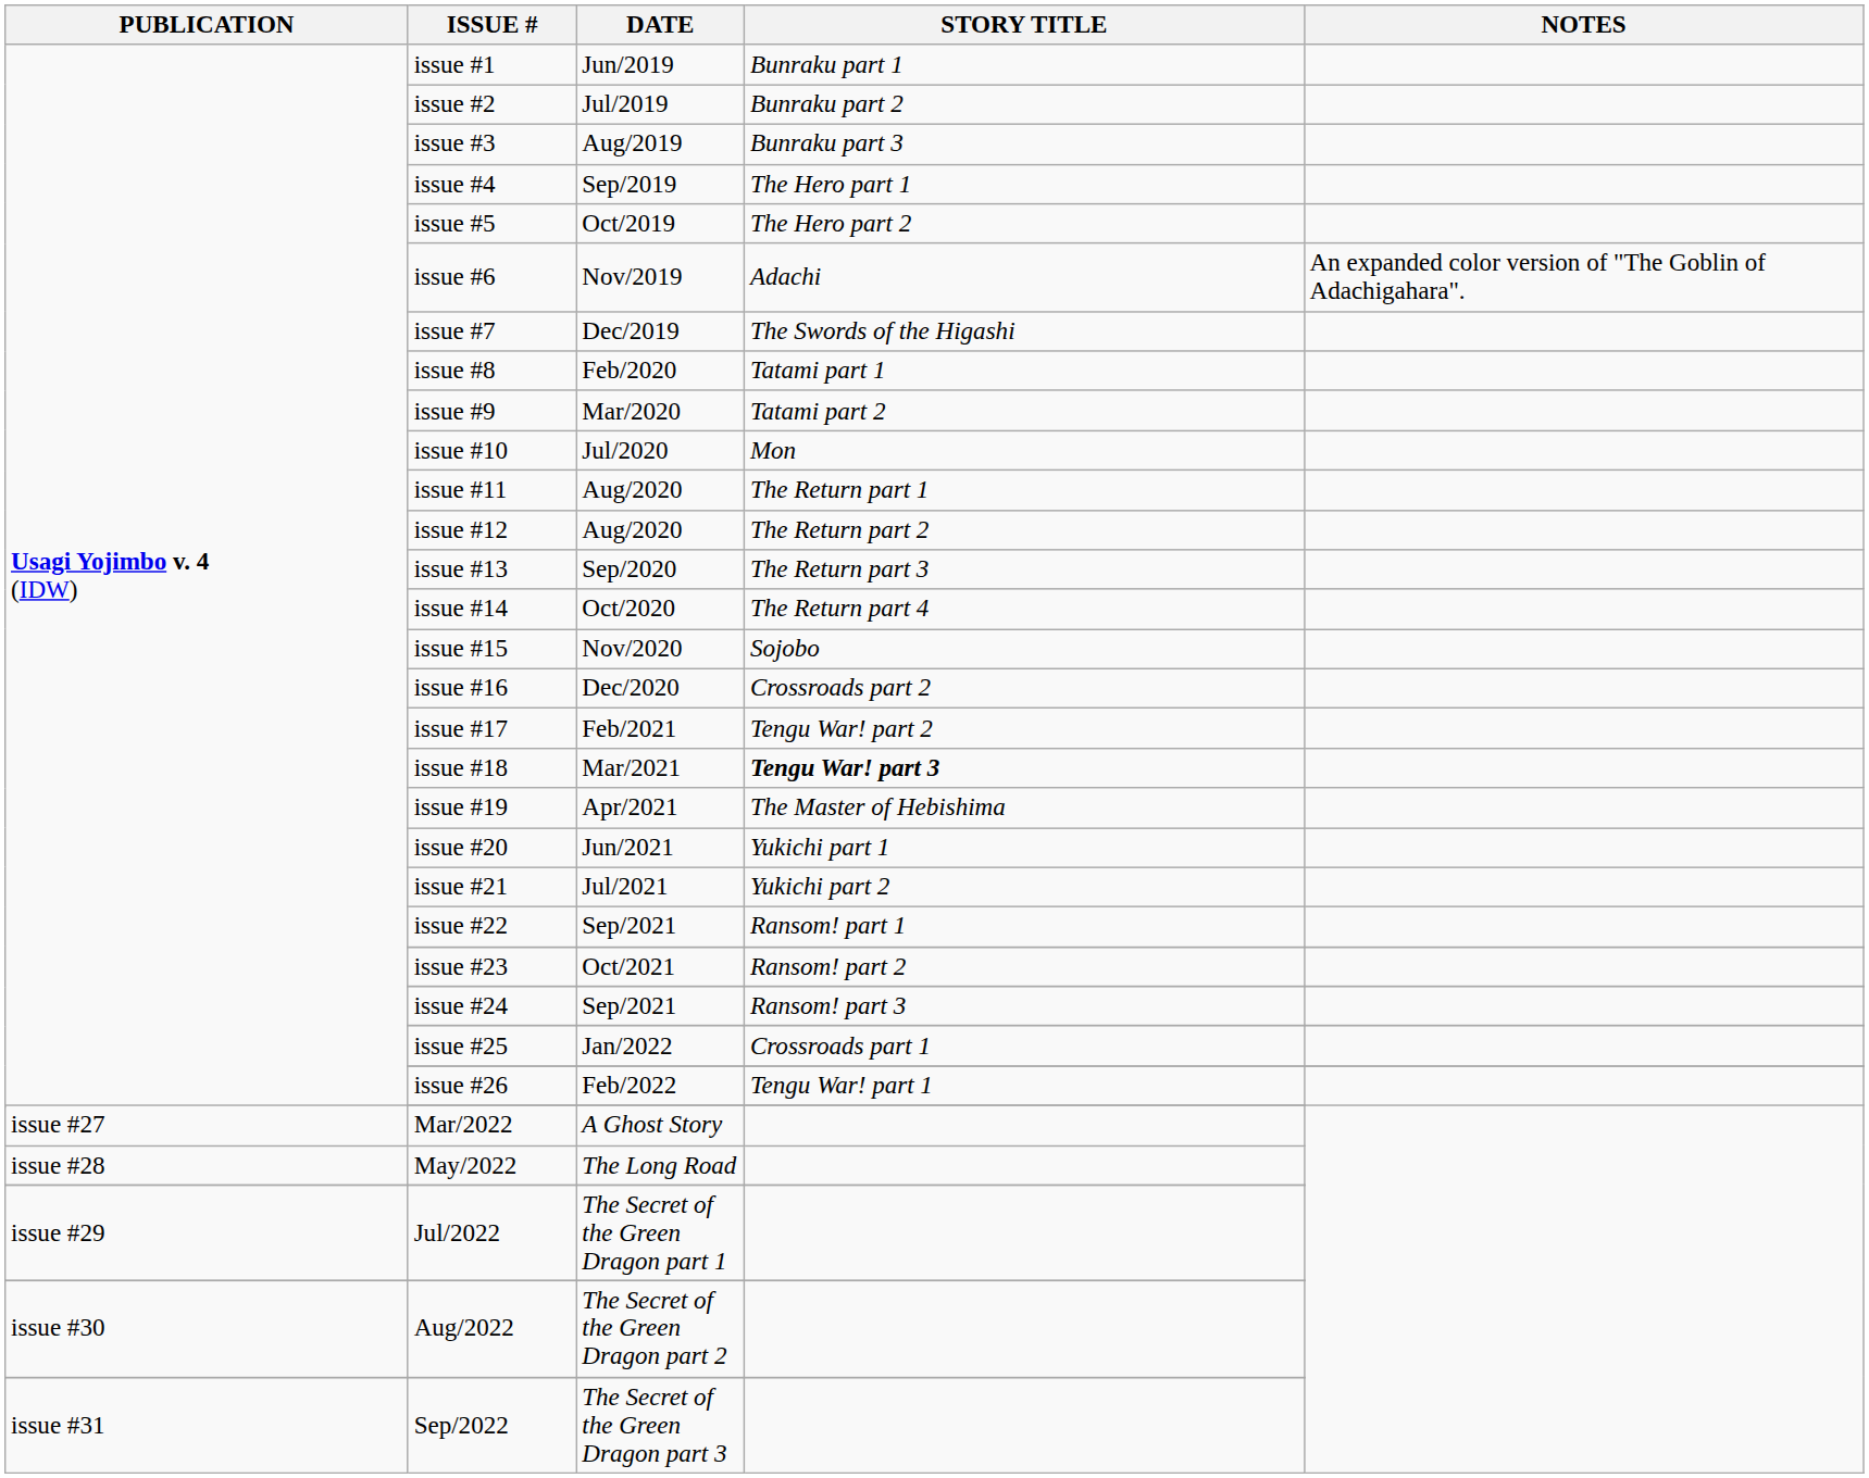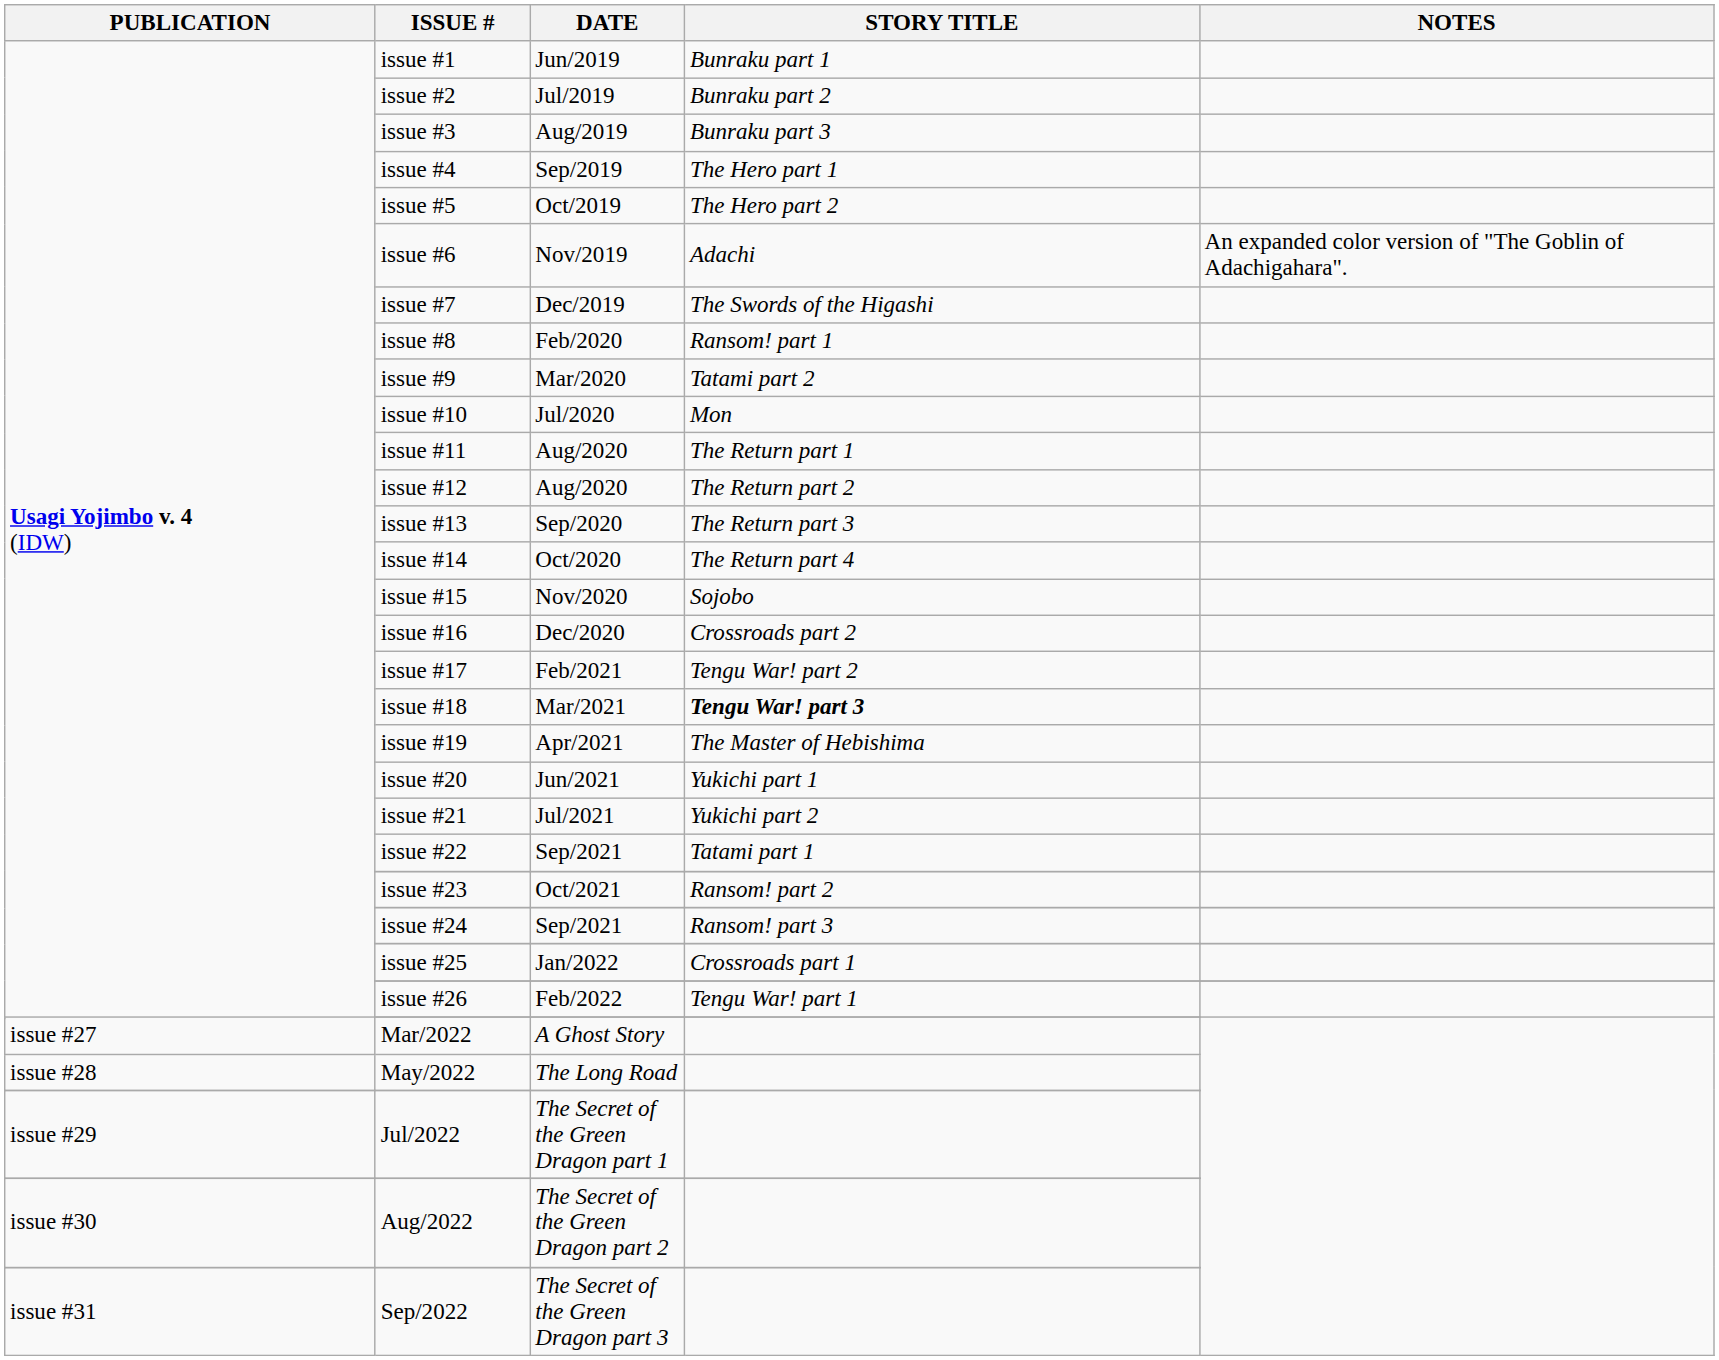issue #8 | STORY TITLE: Tatami part 1 -> Ransom! part 1
issue #22 | STORY TITLE: Ransom! part 1 -> Tatami part 1
